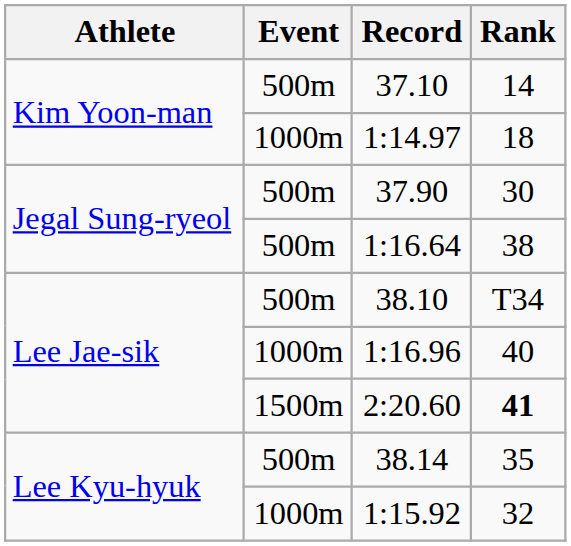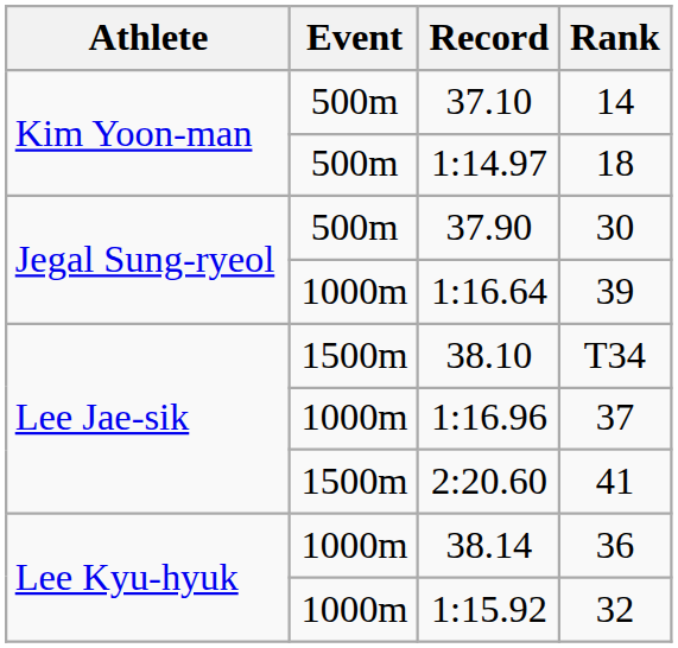1:14.97 | Event: 1000m -> 500m
1:16.64 | Event: 500m -> 1000m
1:16.64 | Rank: 38 -> 39
38.10 | Event: 500m -> 1500m
1:16.96 | Rank: 40 -> 37
2:20.60 | Rank: bold -> normal
38.14 | Event: 500m -> 1000m
38.14 | Rank: 35 -> 36
